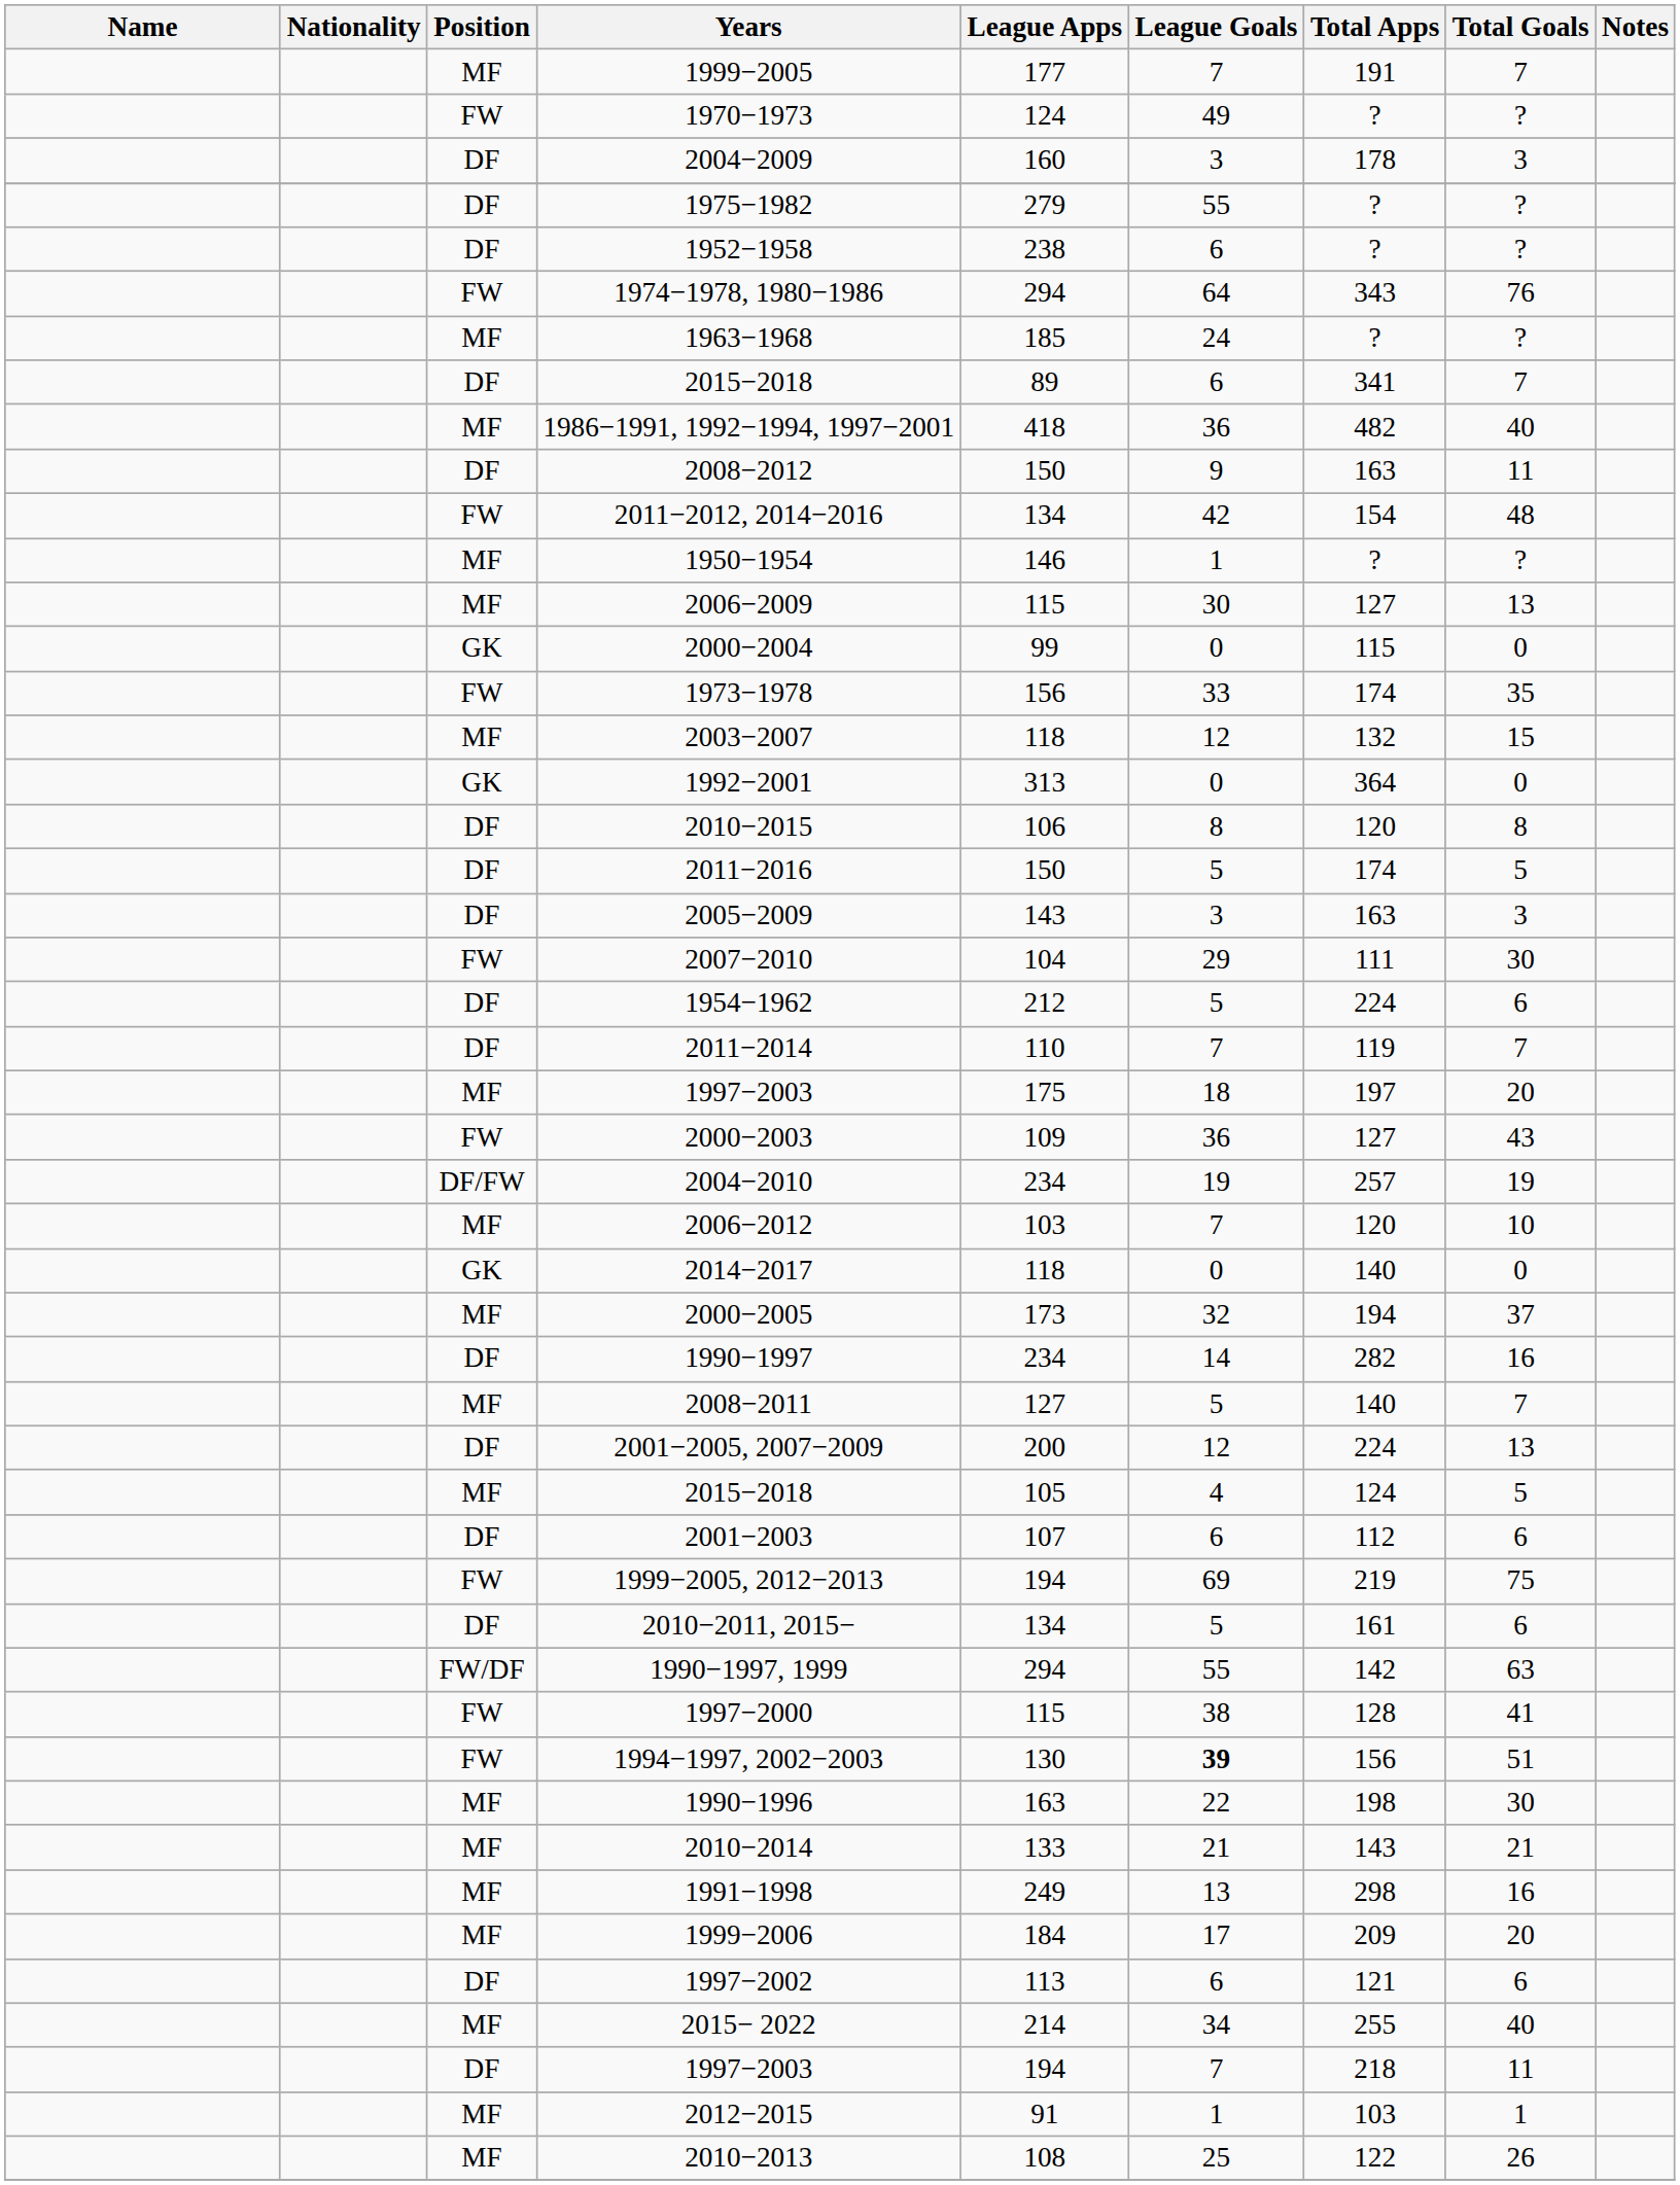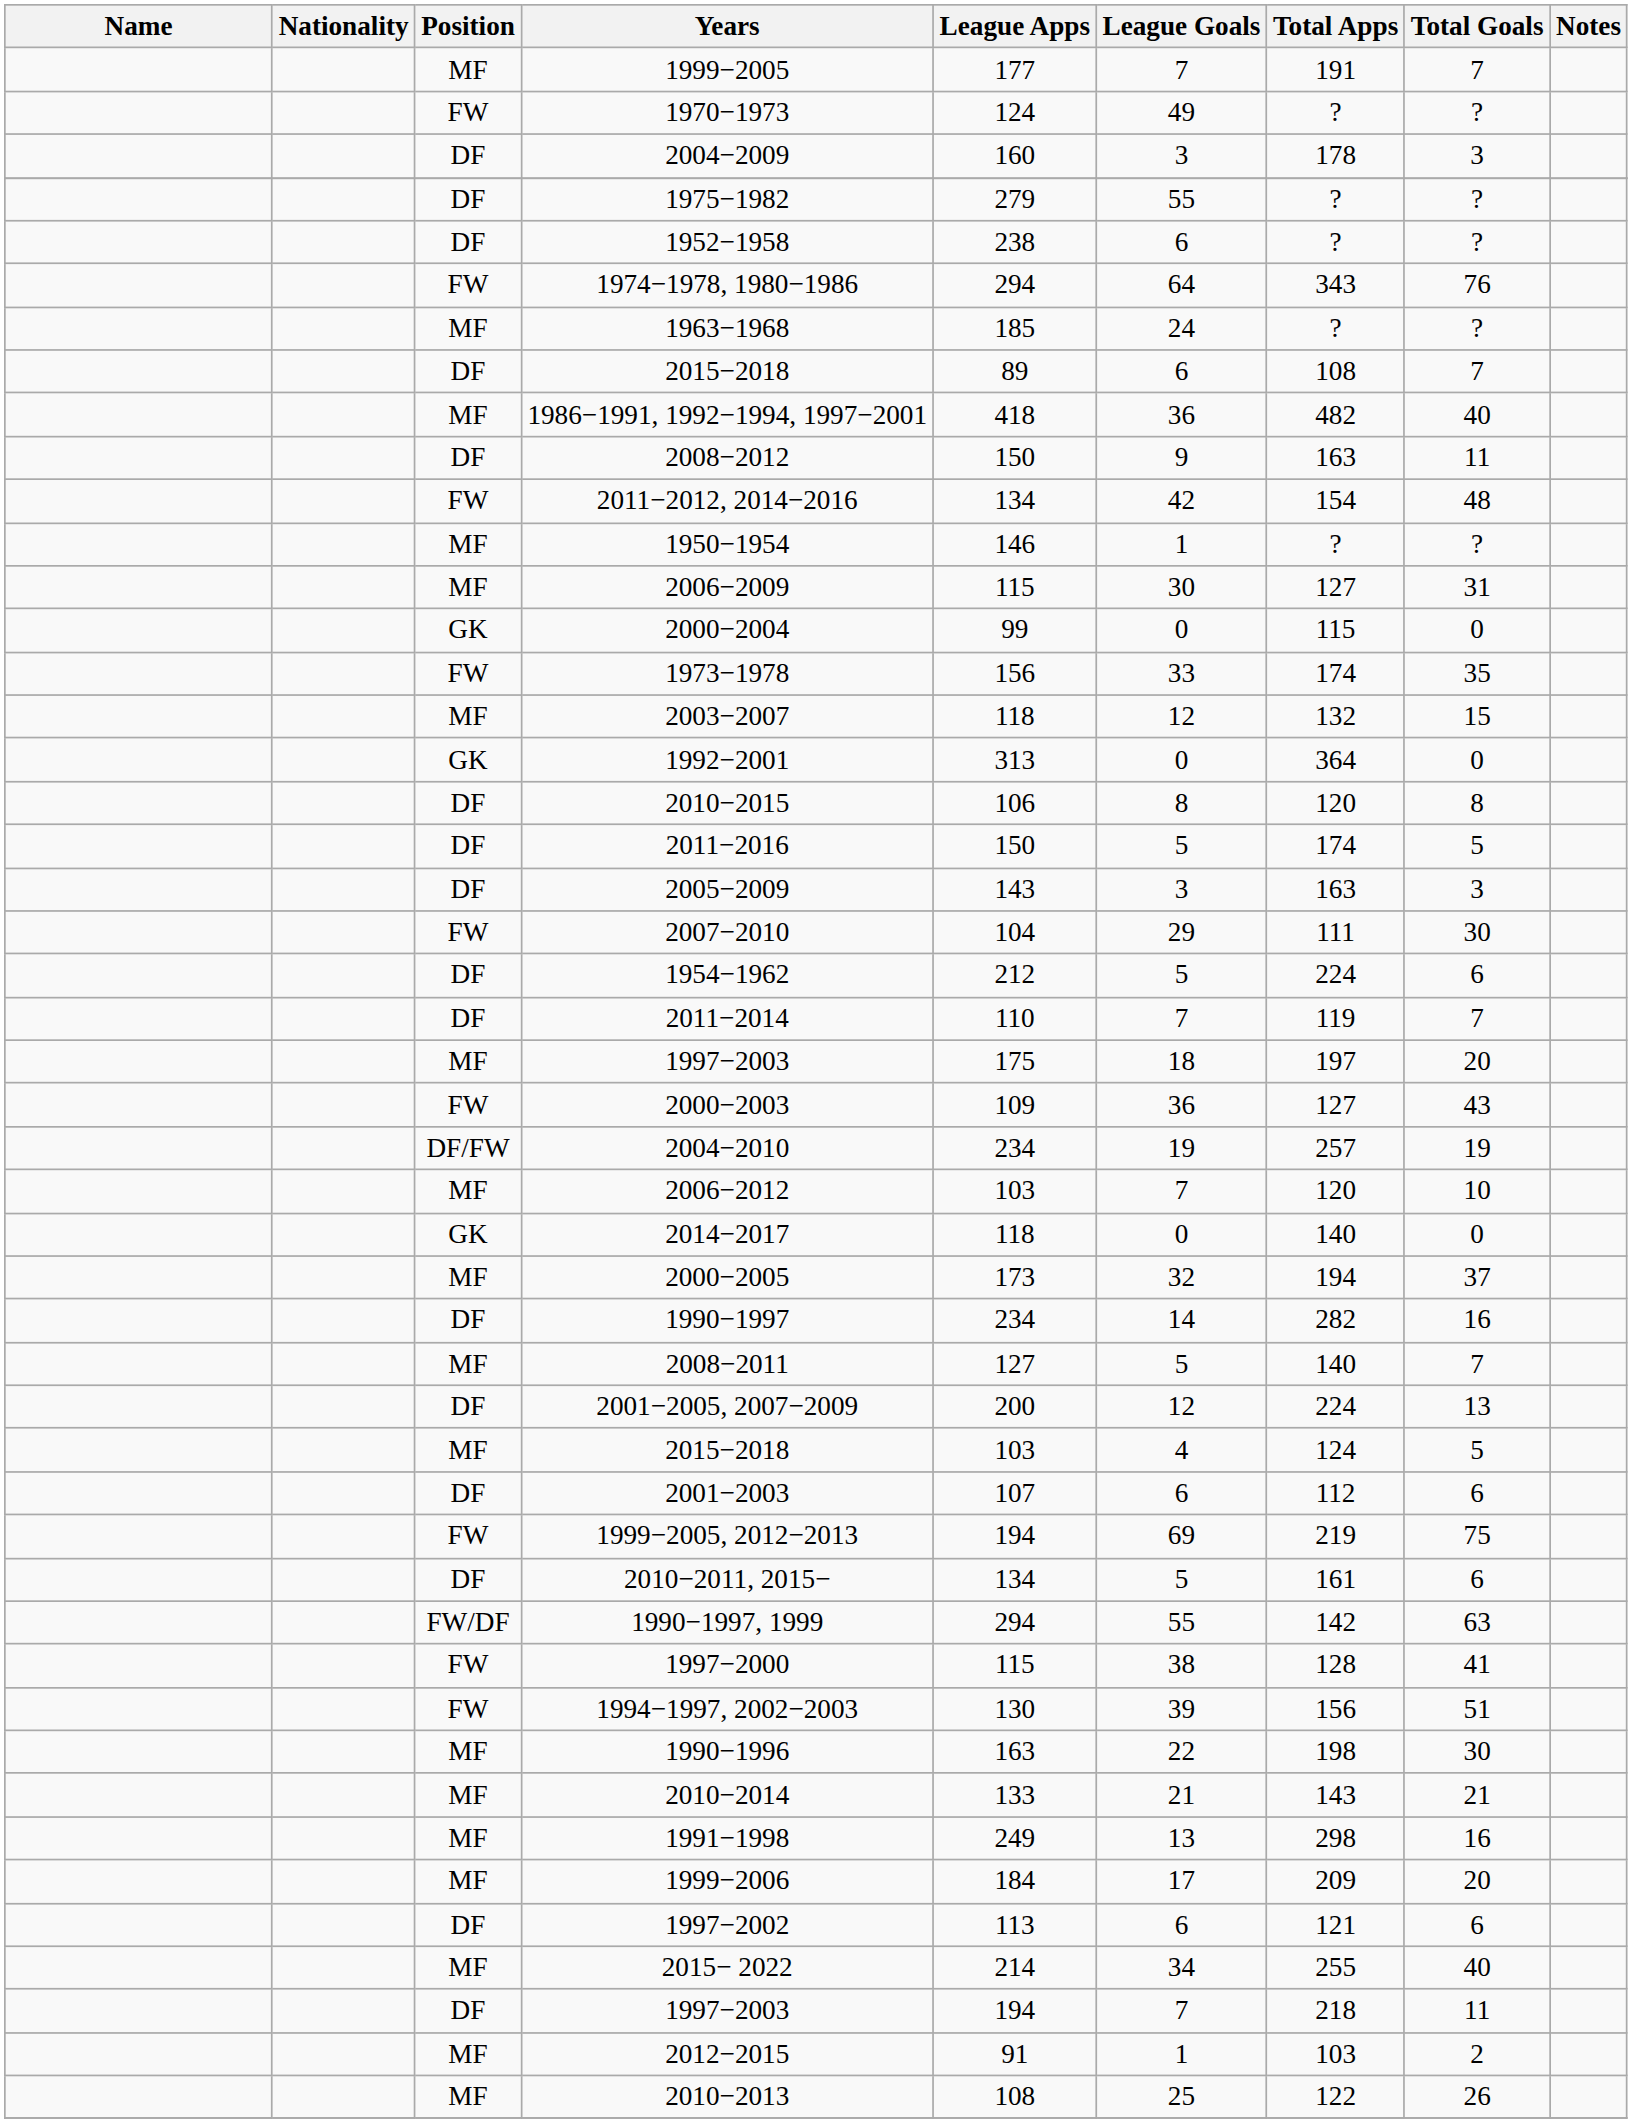DF / 2015−2018 | Total Apps: 341 -> 108
2006−2009 | Total Goals: 13 -> 31
MF / 2015−2018 | League Apps: 105 -> 103
1994−1997, 2002−2003 | League Goals: bold -> normal
2012−2015 | Total Goals: 1 -> 2
